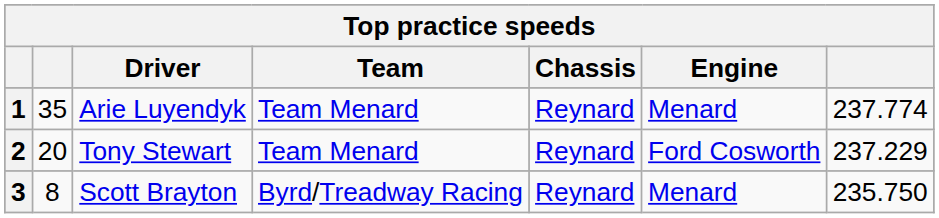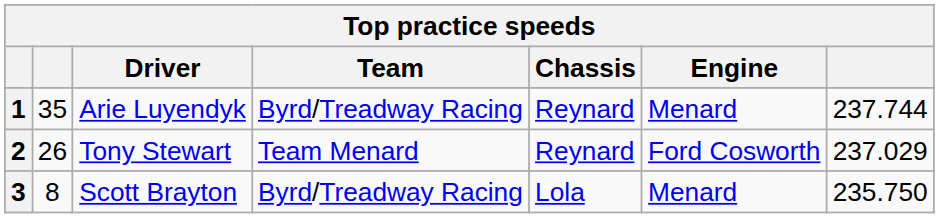Arie Luyendyk | Team: Team Menard -> Byrd/Treadway Racing
Arie Luyendyk | column 7: 237.774 -> 237.744
Tony Stewart | column 2: 20 -> 26
Tony Stewart | column 7: 237.229 -> 237.029
Scott Brayton | Chassis: Reynard -> Lola
